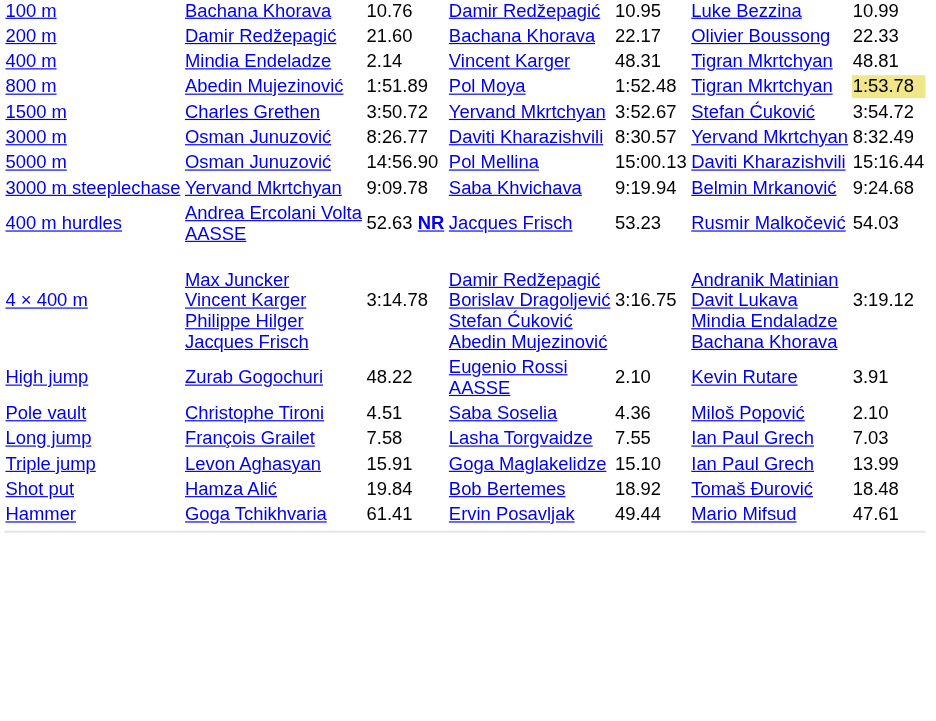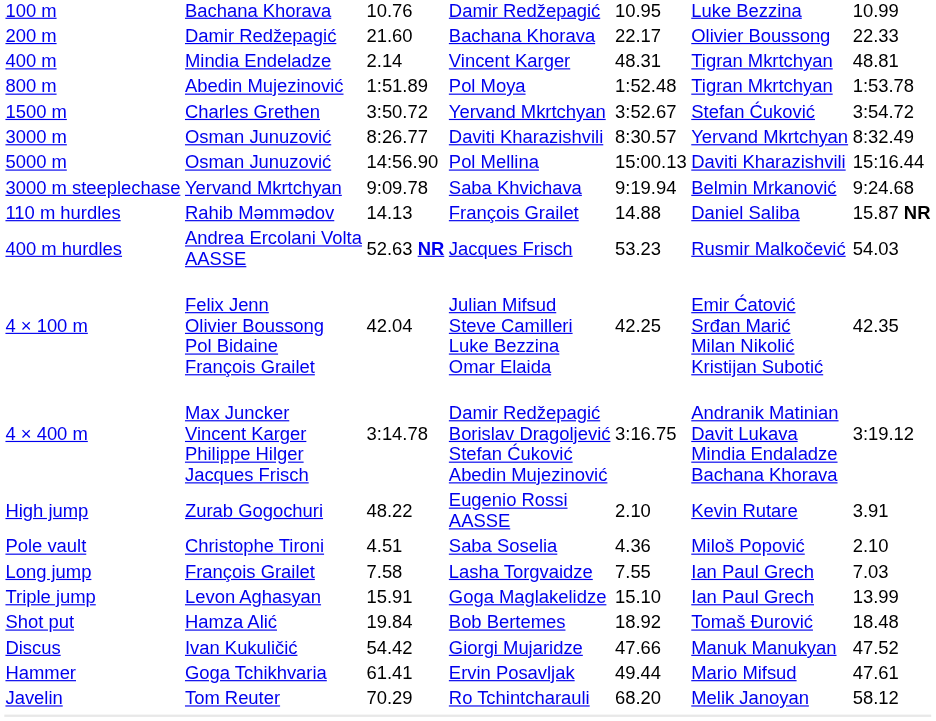800 m | column 7: khaki background -> no background
+ row: 110 m hurdles | Rahib Məmmədov | 14.13 | François Grailet | 14.88 | Daniel Saliba | 15.87 NR
+ row: 4 × 100 m | Felix Jenn Olivier Boussong Pol Bidaine François Grailet | 42.04 | Julian Mifsud Steve Camilleri Luke Bezzina Omar Elaida | 42.25 | Emir Ćatović Srđan Marić Milan Nikolić Kristijan Subotić | 42.35
+ row: Discus | Ivan Kukuličić | 54.42 | Giorgi Mujaridze | 47.66 | Manuk Manukyan | 47.52
+ row: Javelin | Tom Reuter | 70.29 | Ro Tchintcharauli | 68.20 | Melik Janoyan | 58.12
